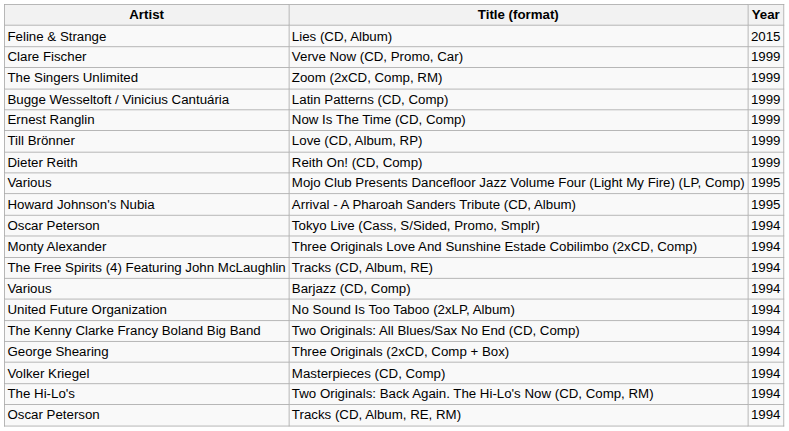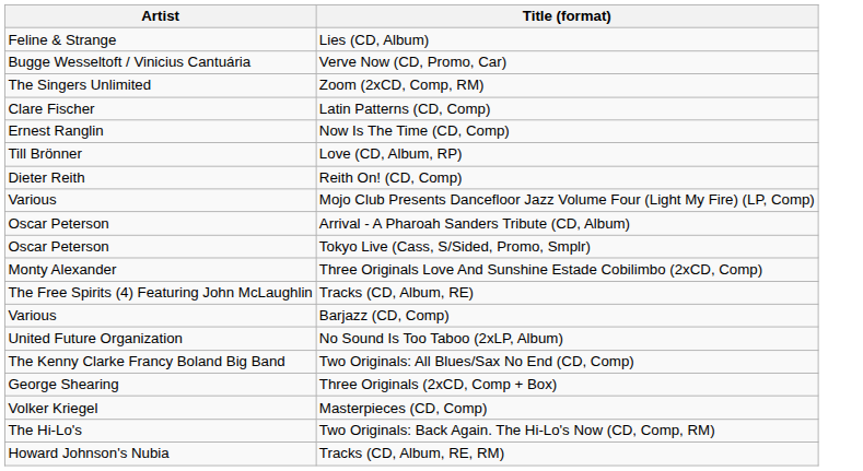- column: Year | 2015 | 1999 | 1999 | 1999 | 1999 | 1999 | 1999 | 1995 | 1995 | 1994 | 1994 | 1994 | 1994 | 1994 | 1994 | 1994 | 1994 | 1994 | 1994
Verve Now (CD, Promo, Car) | Artist: Clare Fischer -> Bugge Wesseltoft / Vinicius Cantuária
Latin Patterns (CD, Comp) | Artist: Bugge Wesseltoft / Vinicius Cantuária -> Clare Fischer
Arrival - A Pharoah Sanders Tribute (CD, Album) | Artist: Howard Johnson's Nubia -> Oscar Peterson
Tracks (CD, Album, RE, RM) | Artist: Oscar Peterson -> Howard Johnson's Nubia
